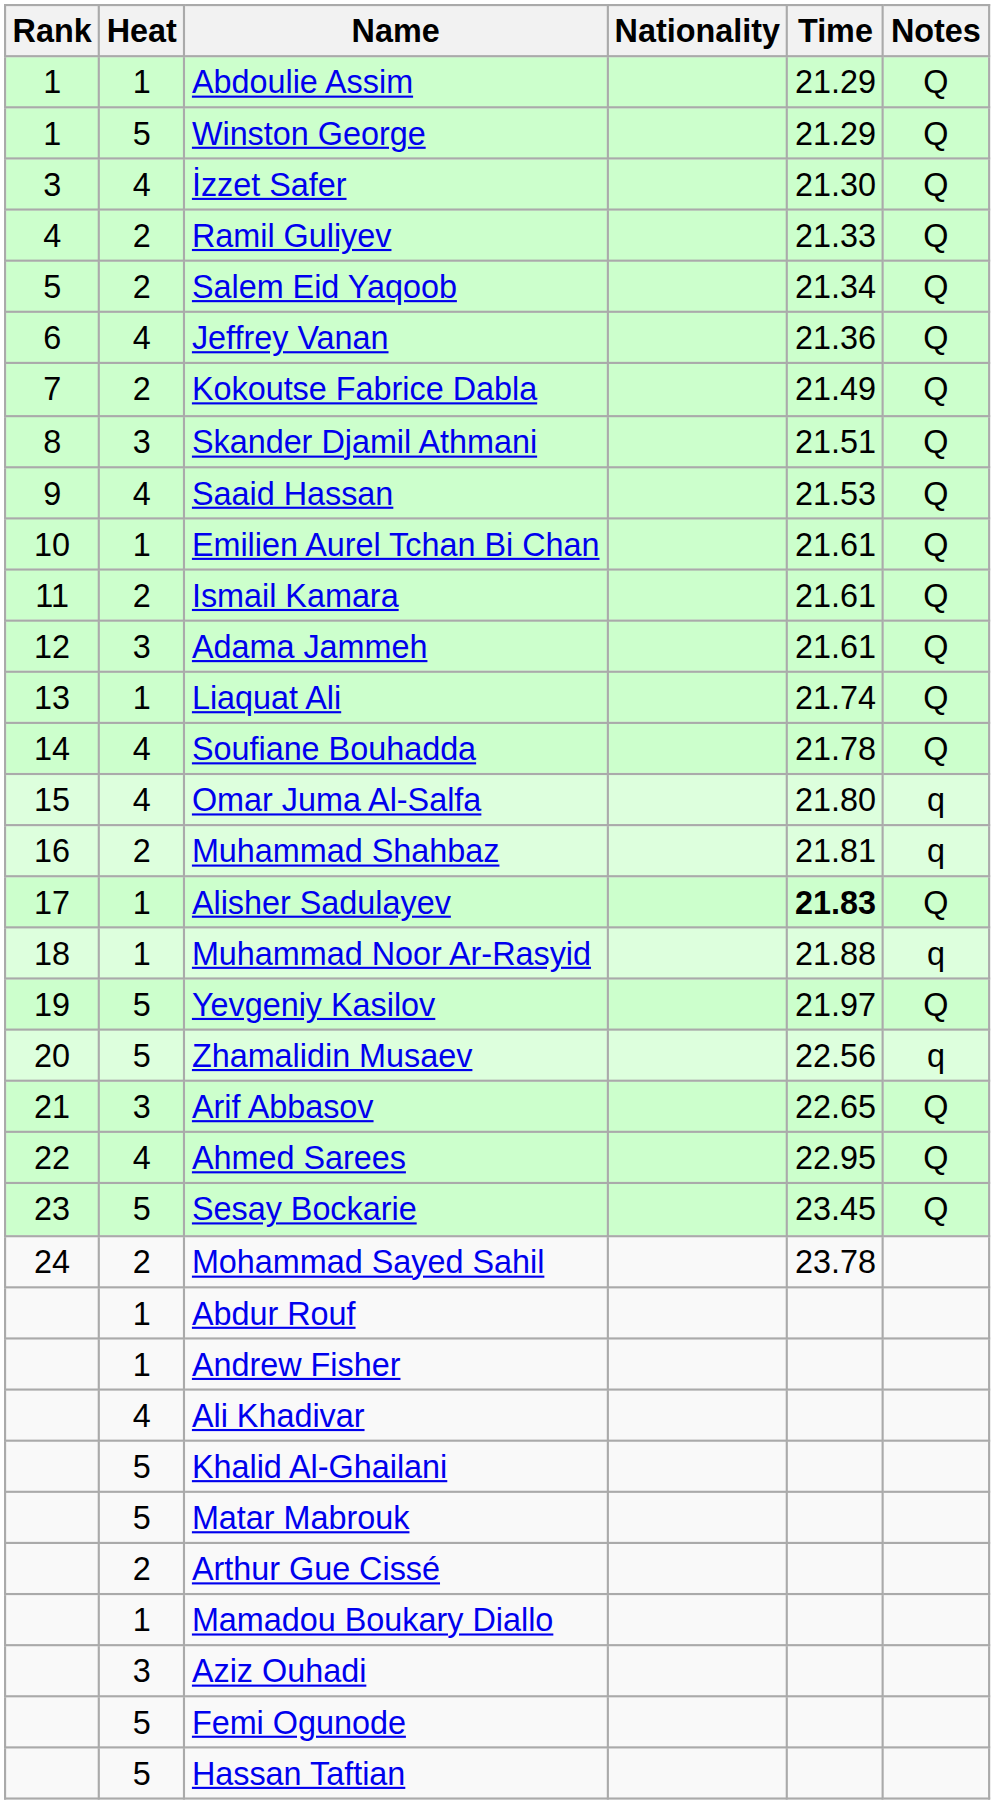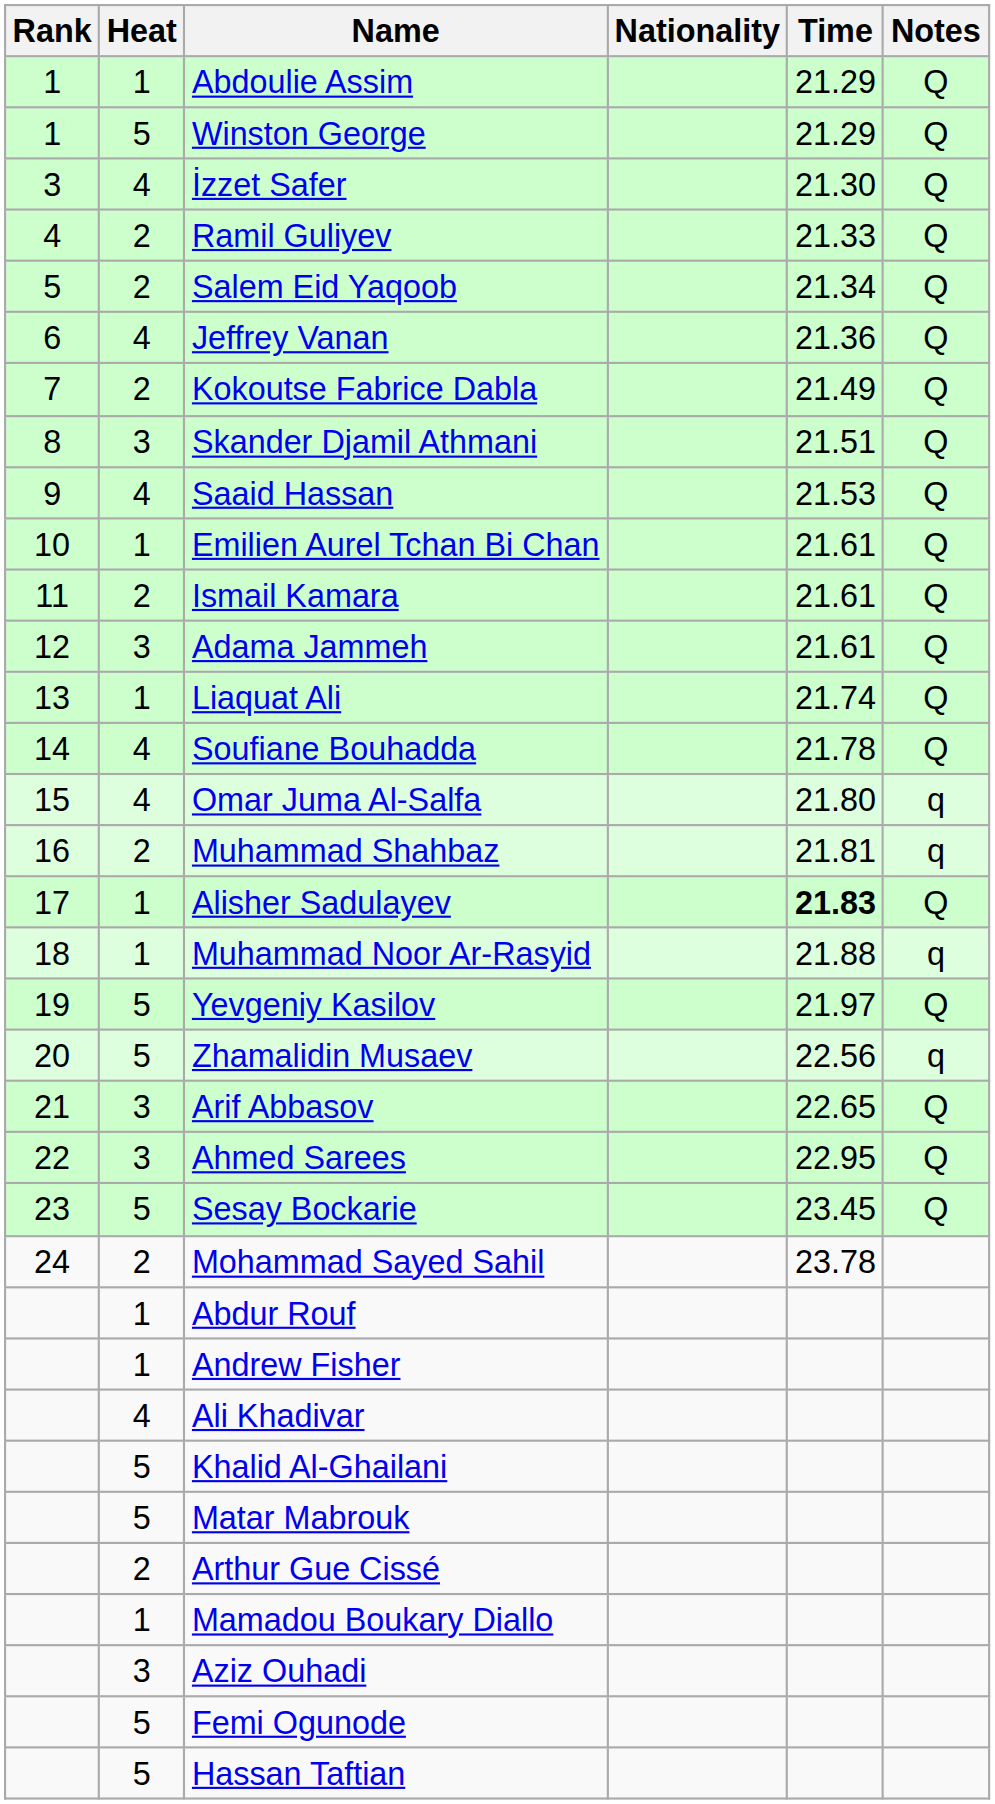Ahmed Sarees | Heat: 4 -> 3
